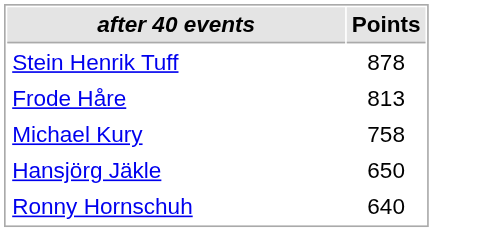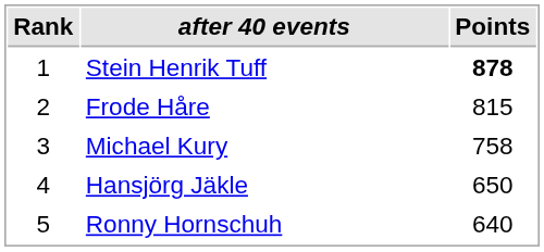+ column: Rank | 1 | 2 | 3 | 4 | 5
Stein Henrik Tuff | Points: normal -> bold
Frode Håre | Points: 813 -> 815
